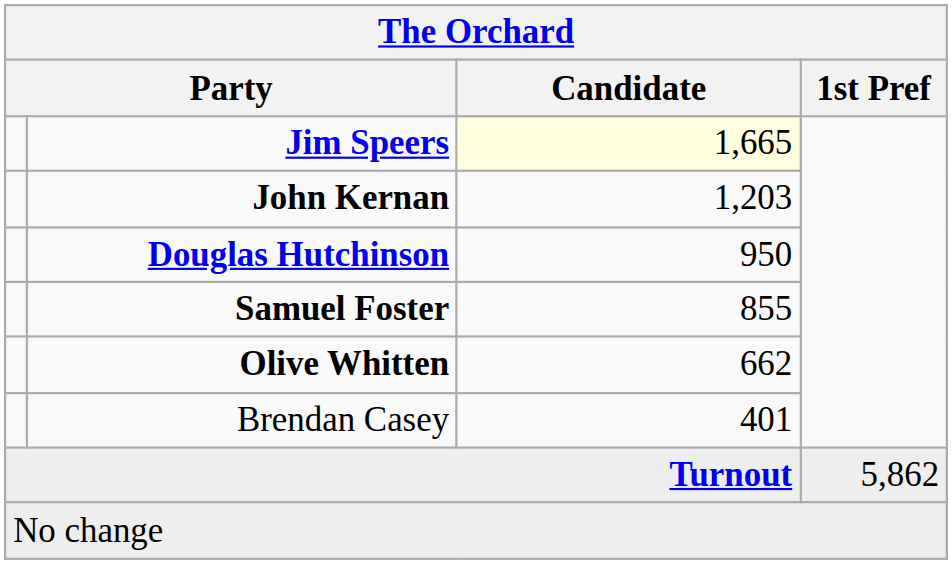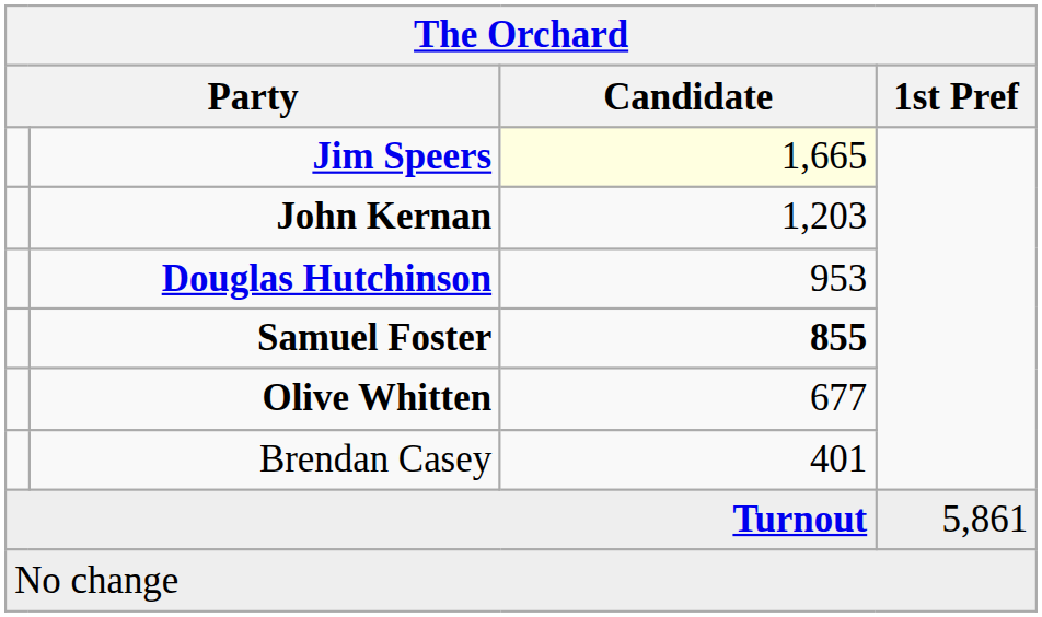Douglas Hutchinson | Candidate: 950 -> 953
Samuel Foster | Candidate: normal -> bold
Olive Whitten | Candidate: 662 -> 677
Turnout | 1st Pref: 5,862 -> 5,861
